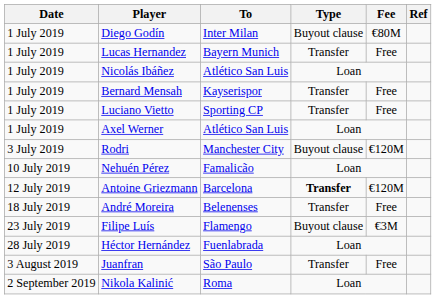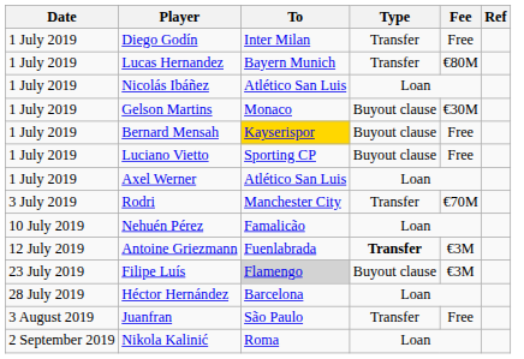Diego Godín | Type: Buyout clause -> Transfer
Diego Godín | Fee: €80M -> Free
Lucas Hernandez | Fee: Free -> €80M
+ row: 1 July 2019 | Gelson Martins | Monaco | Buyout clause | €30M
Bernard Mensah | To: no background -> gold background
Bernard Mensah | Type: Transfer -> Buyout clause
Luciano Vietto | Type: Transfer -> Buyout clause
Rodri | Type: Buyout clause -> Transfer
Rodri | Fee: €120M -> €70M
Antoine Griezmann | To: Barcelona -> Fuenlabrada
Antoine Griezmann | Fee: €120M -> €3M
- row: 18 July 2019 | André Moreira | Belenenses | Transfer | Free
Filipe Luís | To: no background -> lightgrey background
Héctor Hernández | To: Fuenlabrada -> Barcelona
